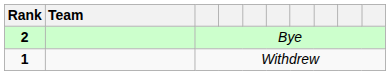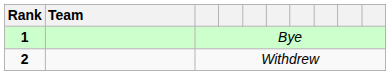Bye | Rank: 2 -> 1
Withdrew | Rank: 1 -> 2
